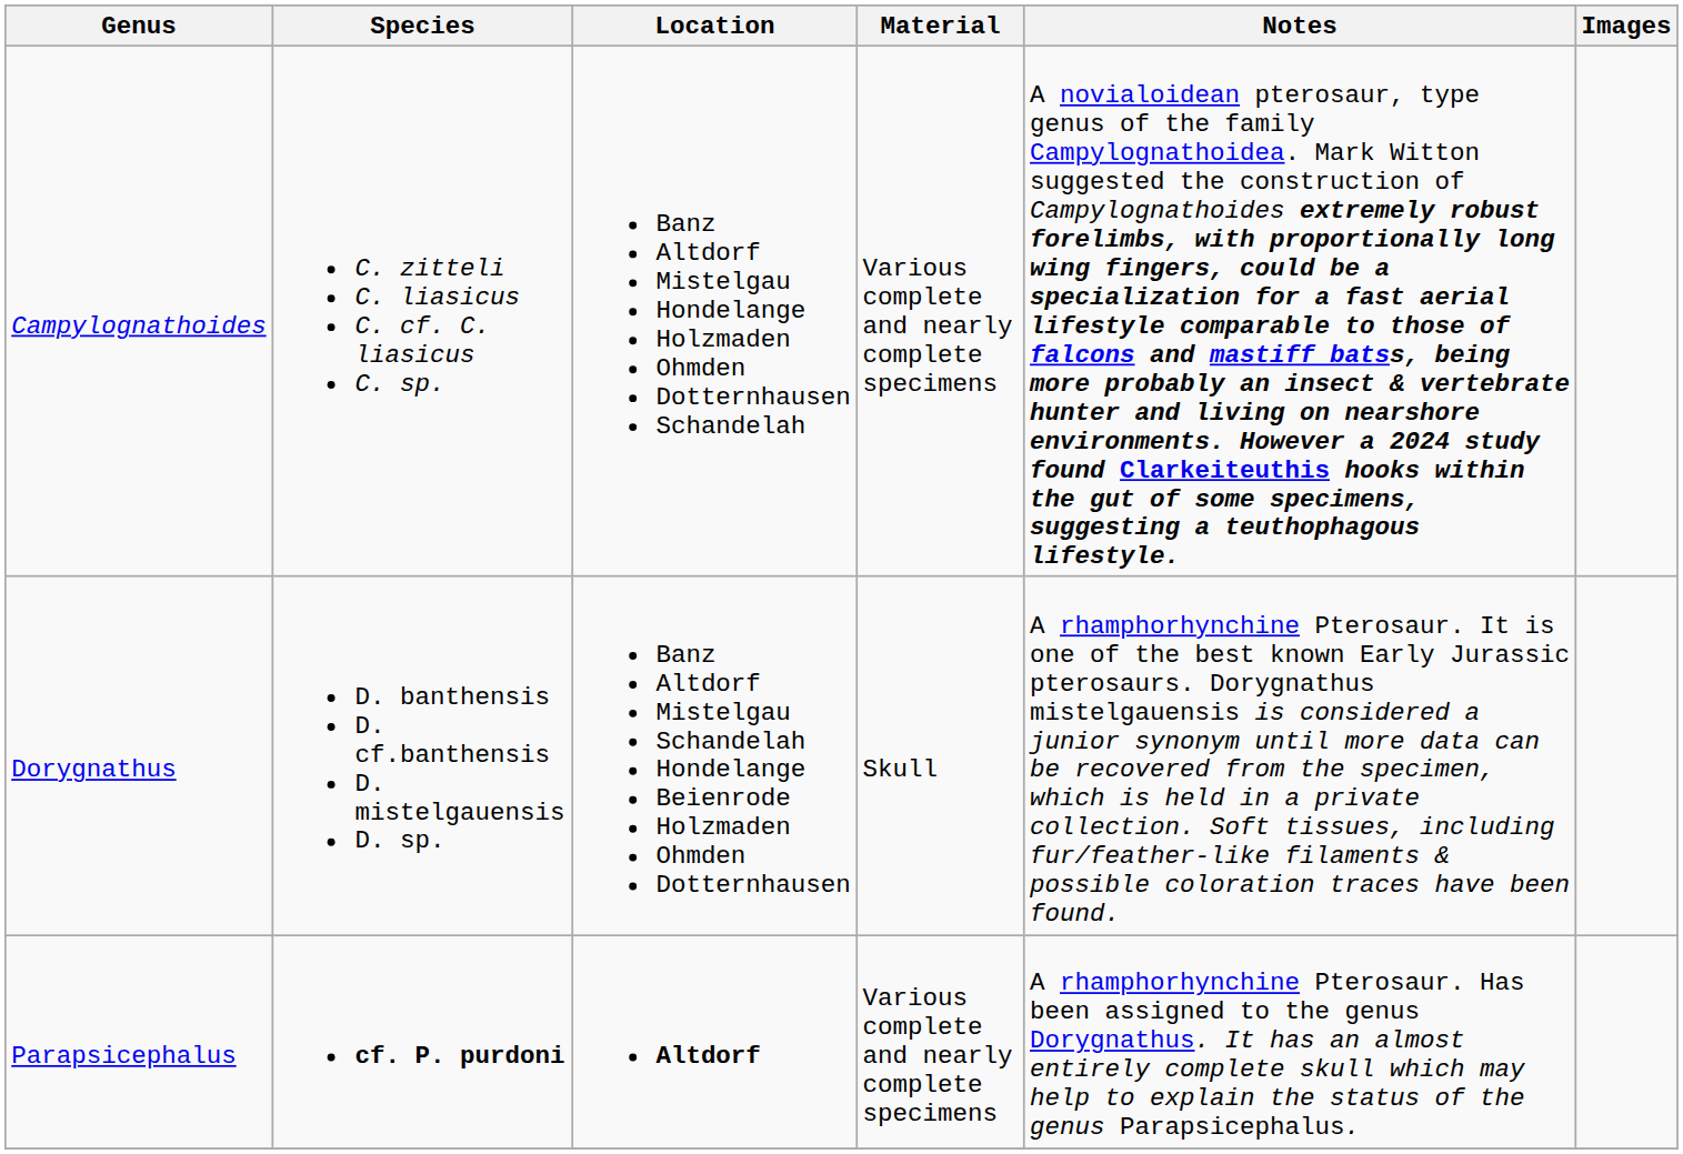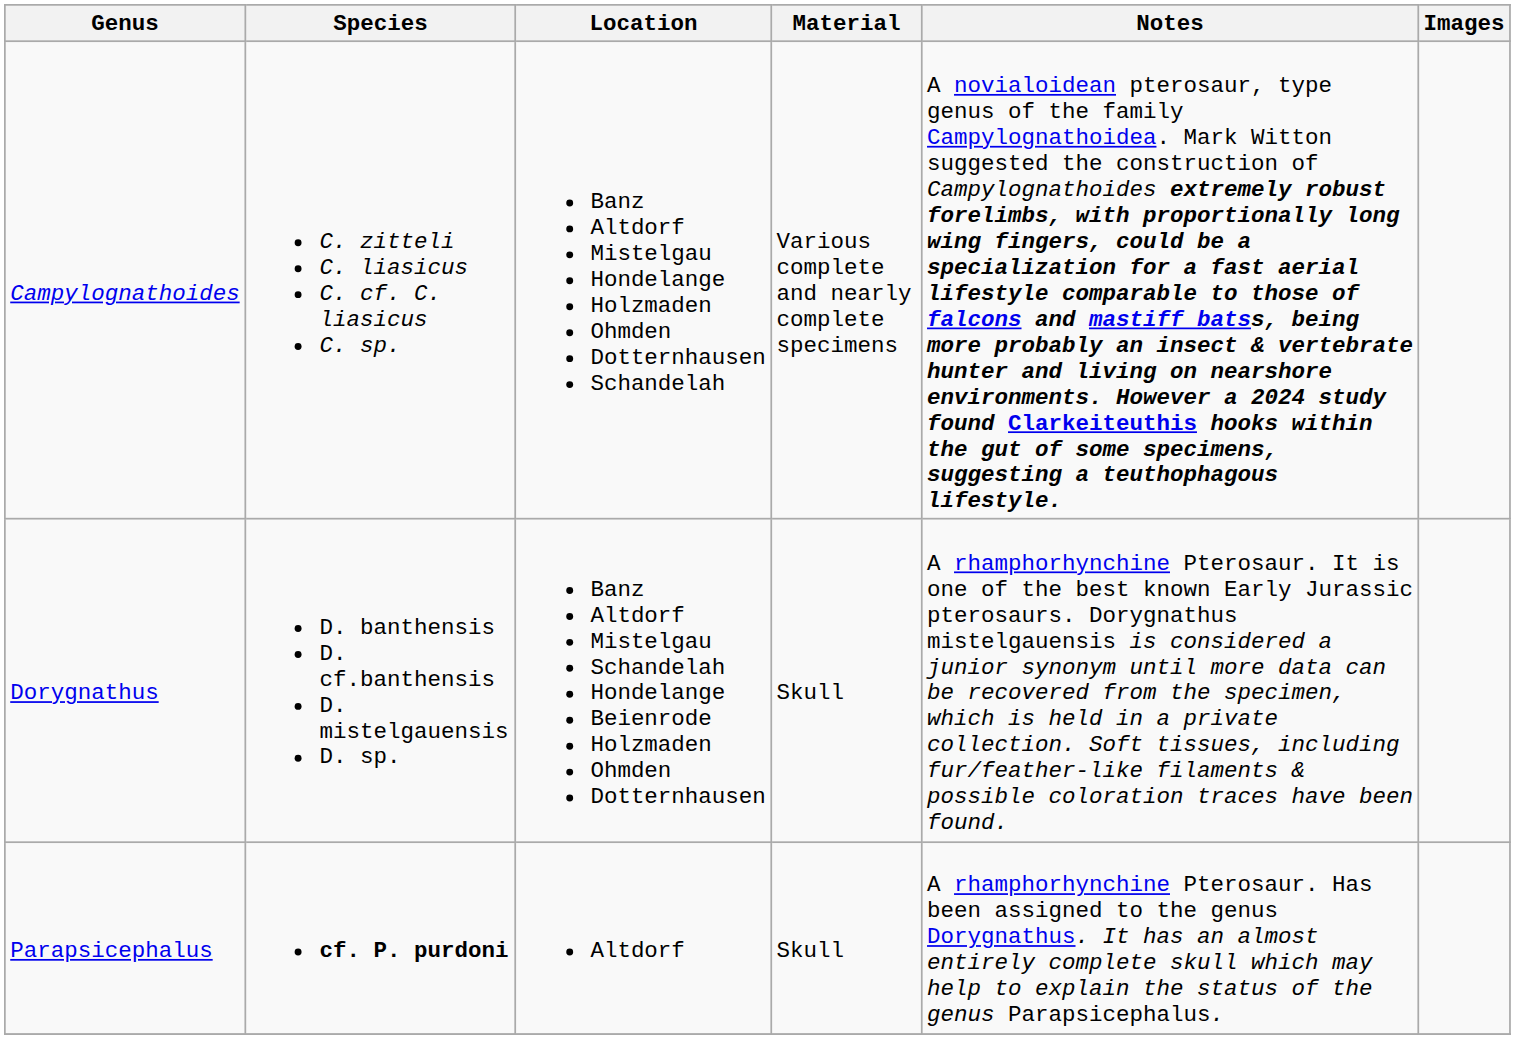Parapsicephalus | Location: bold -> normal
Parapsicephalus | Material: Various complete and nearly complete specimens -> Skull
